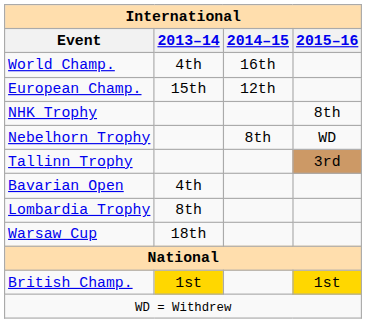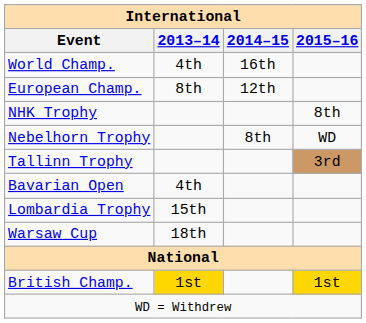European Champ. | 2013–14: 15th -> 8th
Lombardia Trophy | 2013–14: 8th -> 15th
